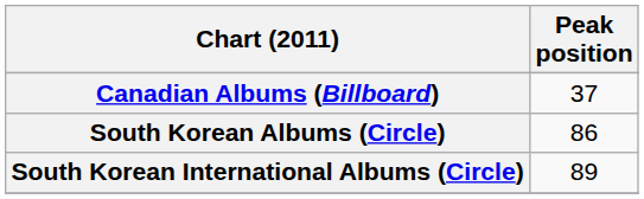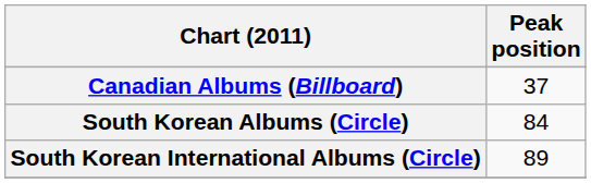South Korean Albums (Circle) | Peak position: 86 -> 84
